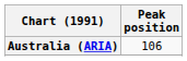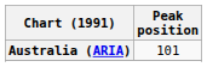Australia (ARIA) | Peak position: 106 -> 101
